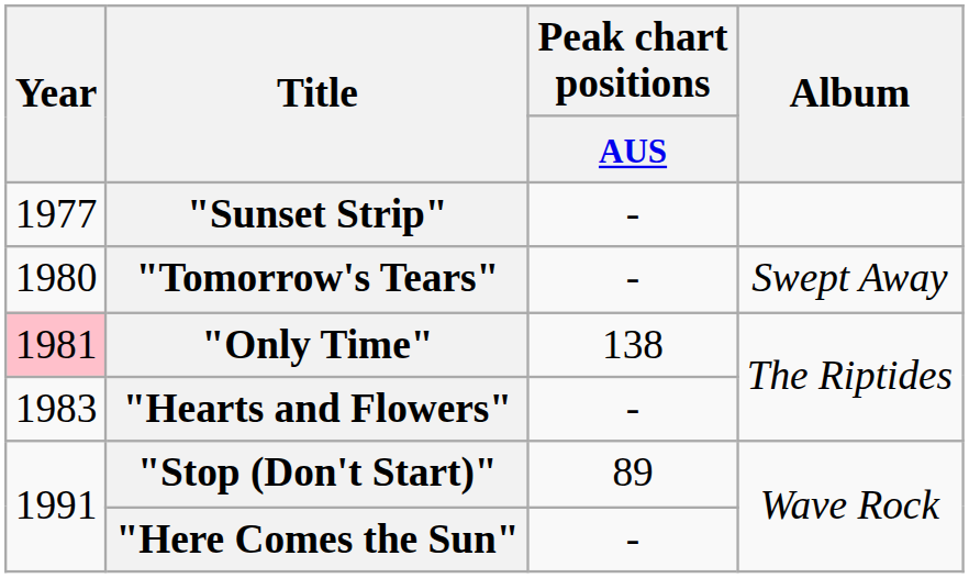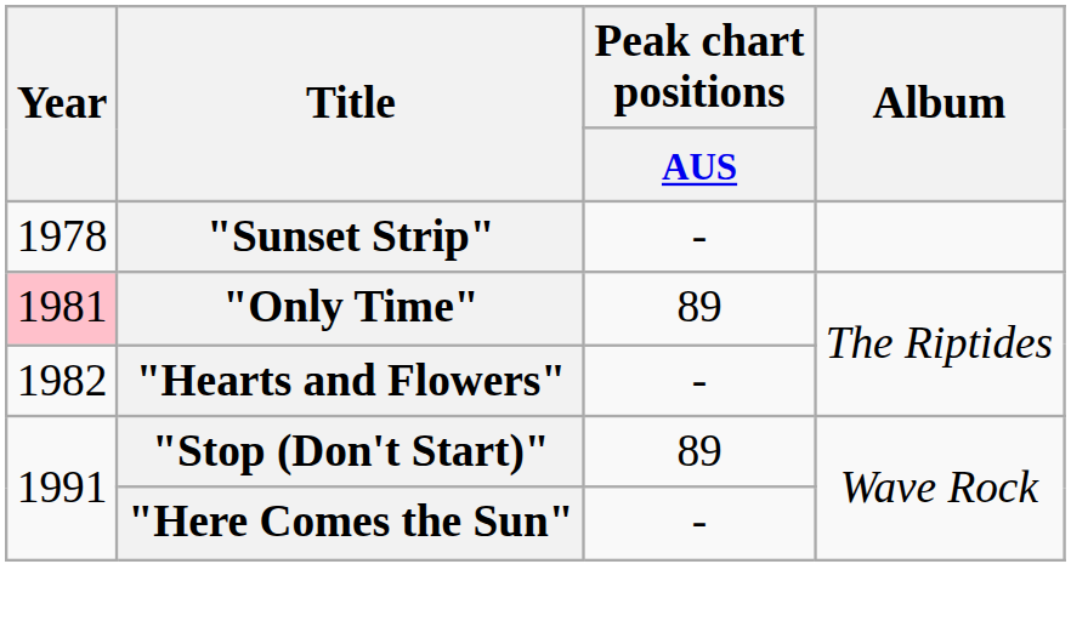"Sunset Strip" | Year: 1977 -> 1978
- row: 1980 | "Tomorrow's Tears" | - | Swept Away
"Only Time" | Peak chart positions / AUS: 138 -> 89
"Hearts and Flowers" | Year: 1983 -> 1982
